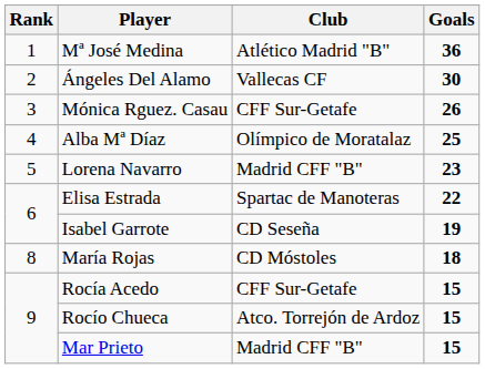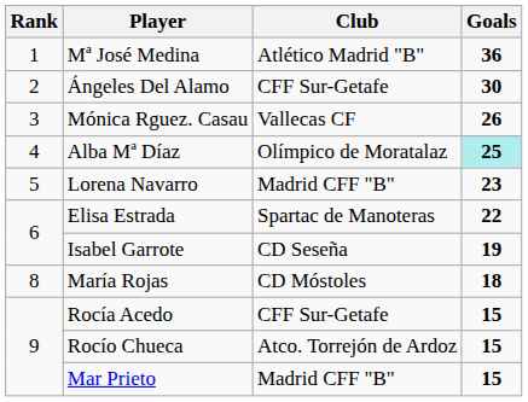Ángeles Del Alamo | Club: Vallecas CF -> CFF Sur-Getafe
Mónica Rguez. Casau | Club: CFF Sur-Getafe -> Vallecas CF
Alba Mª Díaz | Goals: no background -> paleturquoise background
